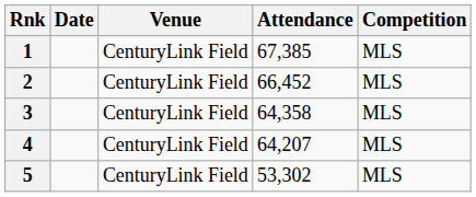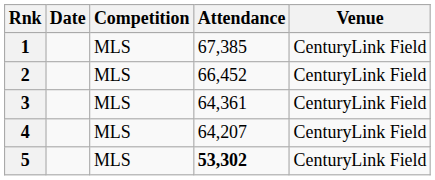columns swapped: Competition <-> Venue
3 | Attendance: 64,358 -> 64,361
5 | Attendance: normal -> bold
